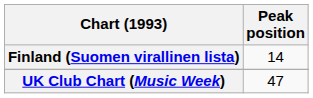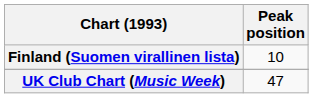Finland (Suomen virallinen lista) | Peak position: 14 -> 10
